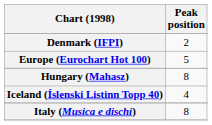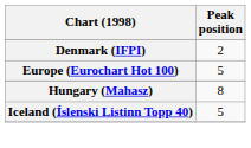Iceland (Íslenski Listinn Topp 40) | Peak position: 4 -> 5
- row: Italy (Musica e dischi) | 8
